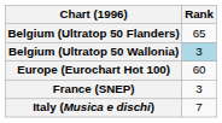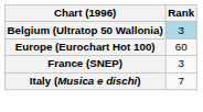- row: Belgium (Ultratop 50 Flanders) | 65
